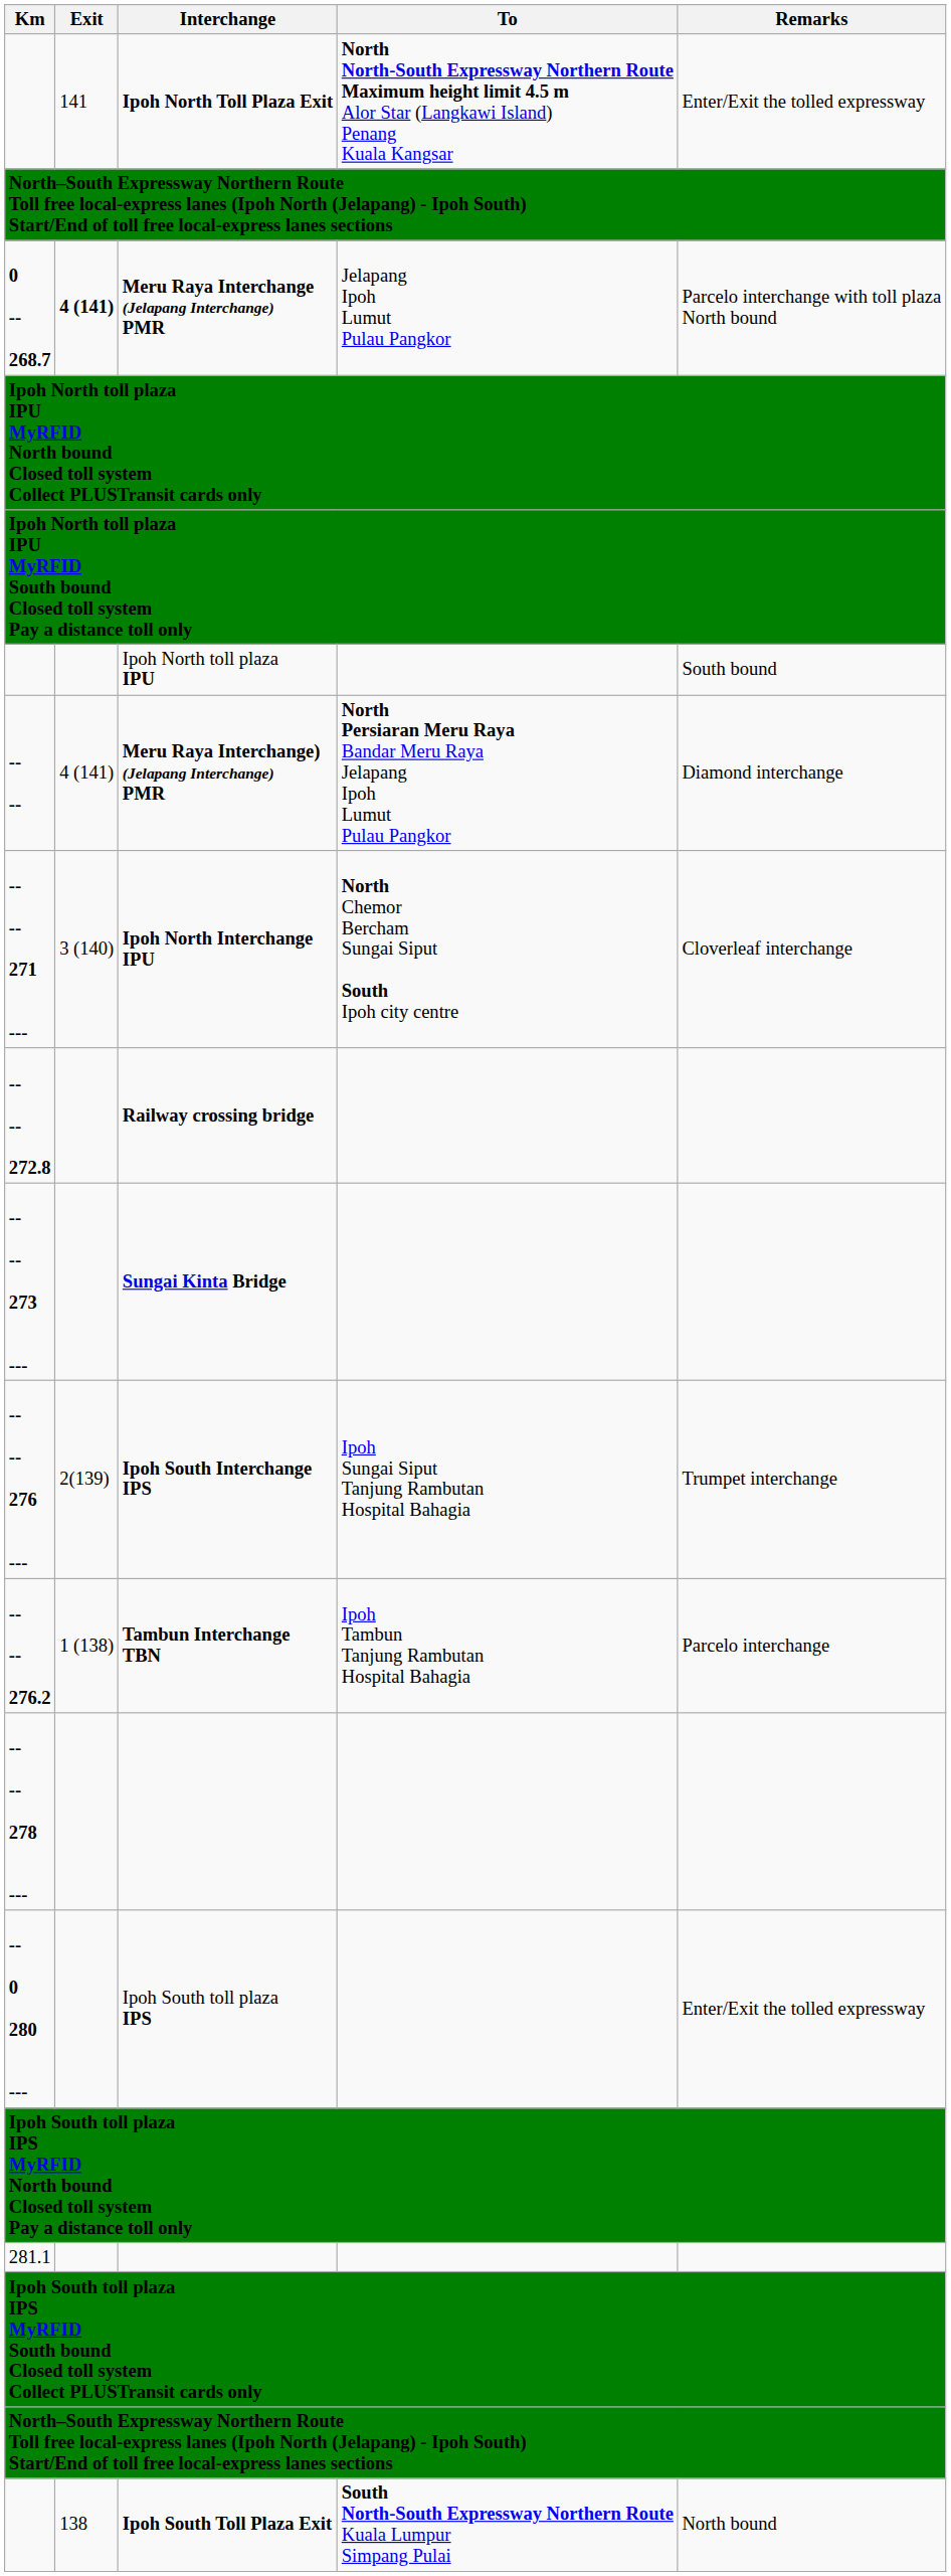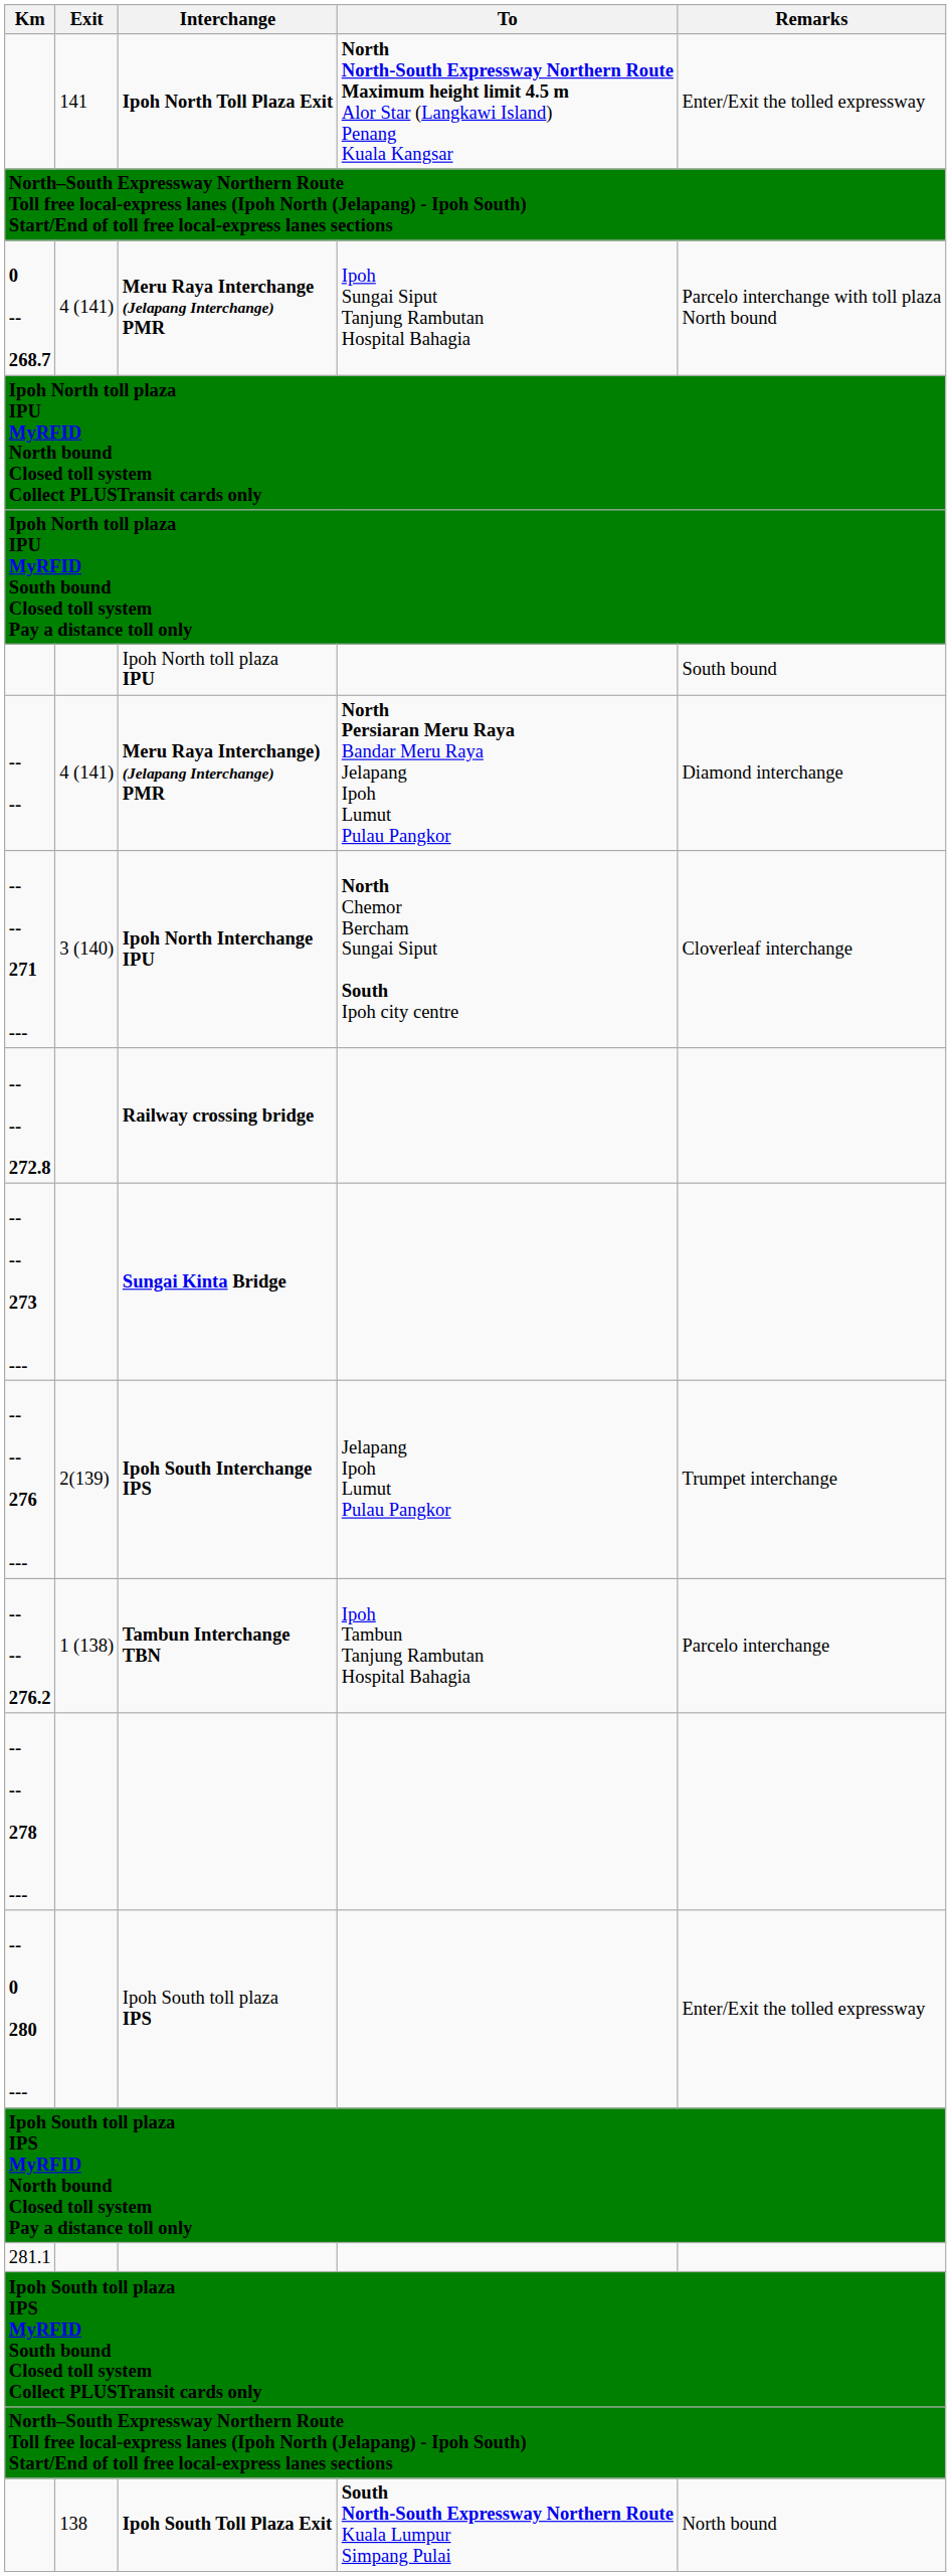Meru Raya Interchange (Jelapang Interchange) PMR | Exit: bold -> normal
Meru Raya Interchange (Jelapang Interchange) PMR | To: Jelapang Ipoh Lumut Pulau Pangkor -> Ipoh Sungai Siput Tanjung Rambutan Hospital Bahagia
Ipoh South Interchange IPS | To: Ipoh Sungai Siput Tanjung Rambutan Hospital Bahagia -> Jelapang Ipoh Lumut Pulau Pangkor
